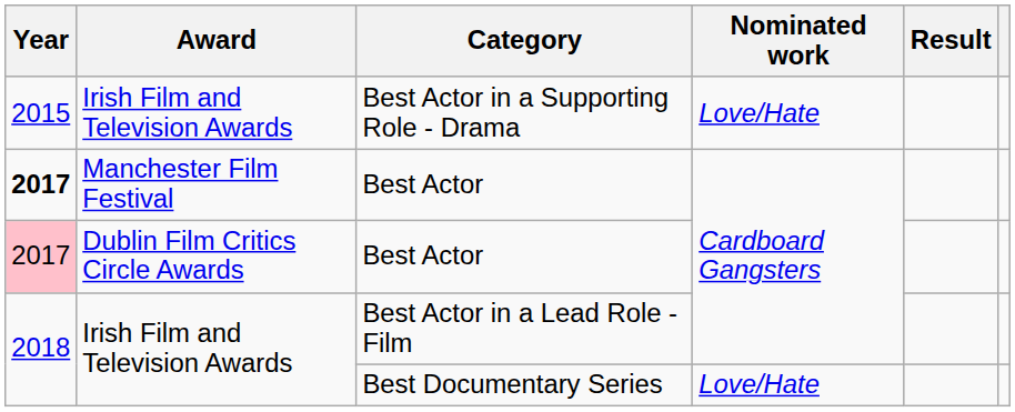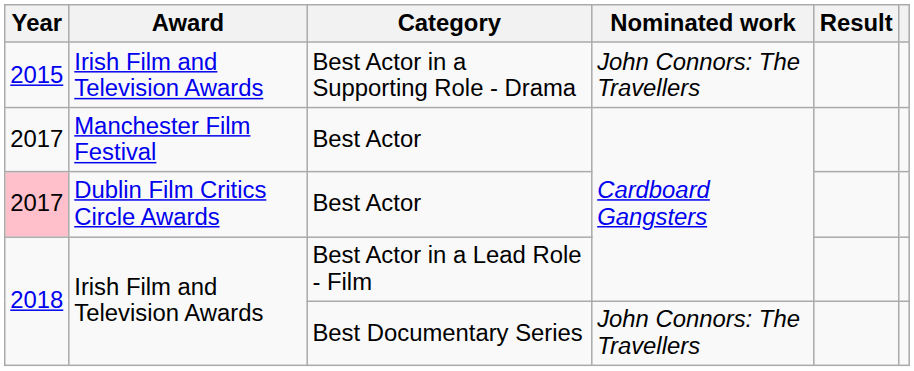Best Actor in a Supporting Role - Drama | Nominated work: Love/Hate -> John Connors: The Travellers
Manchester Film Festival / Best Actor | Year: bold -> normal
Best Documentary Series | Nominated work: Love/Hate -> John Connors: The Travellers
